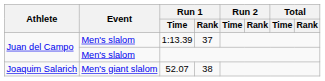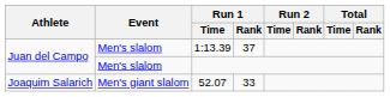52.07 | Run 1 / Rank: 38 -> 33
